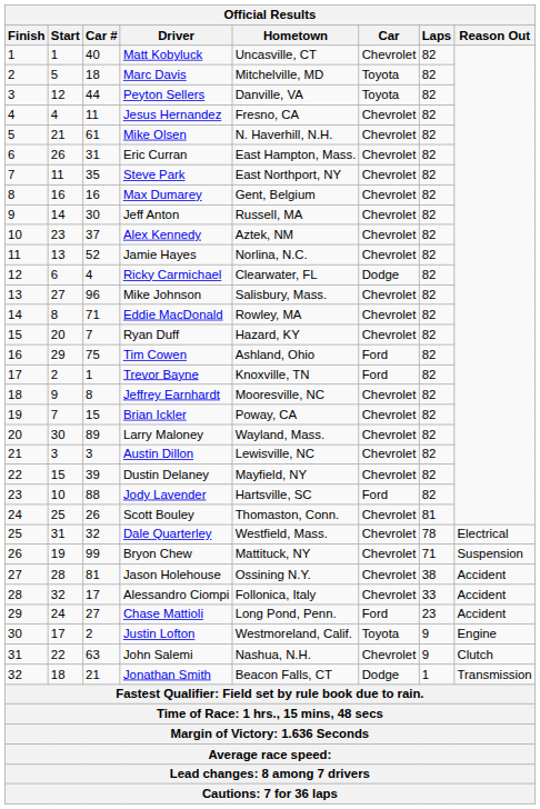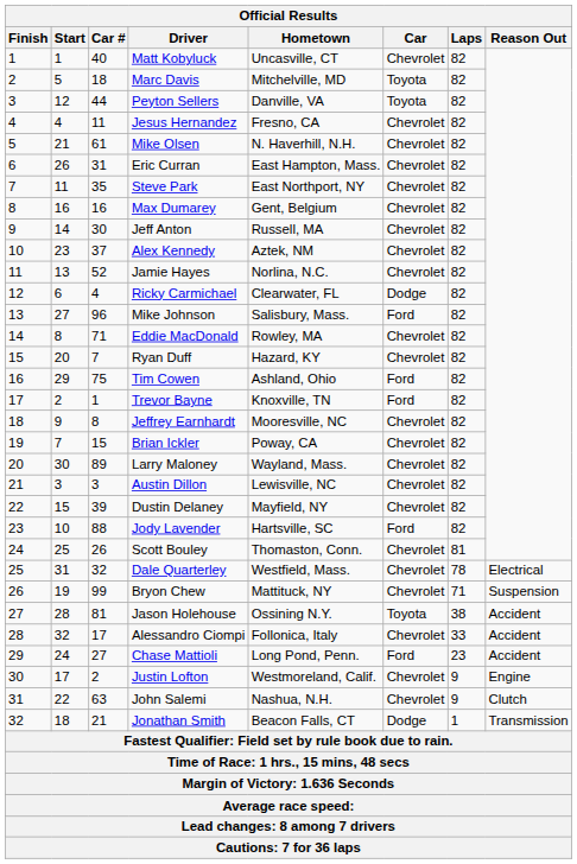Mike Johnson | Car: Chevrolet -> Ford
Jason Holehouse | Car: Chevrolet -> Toyota
Justin Lofton | Car: Toyota -> Chevrolet
